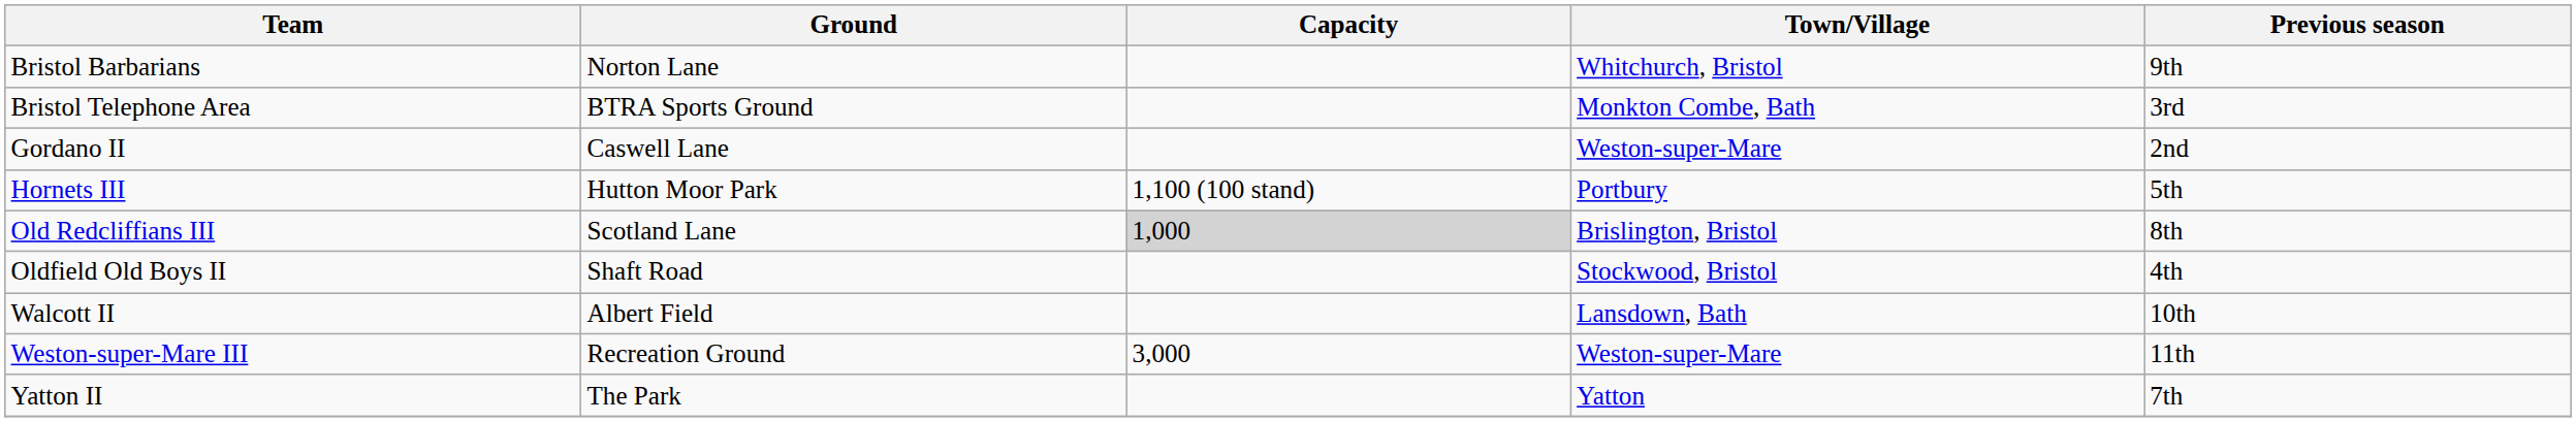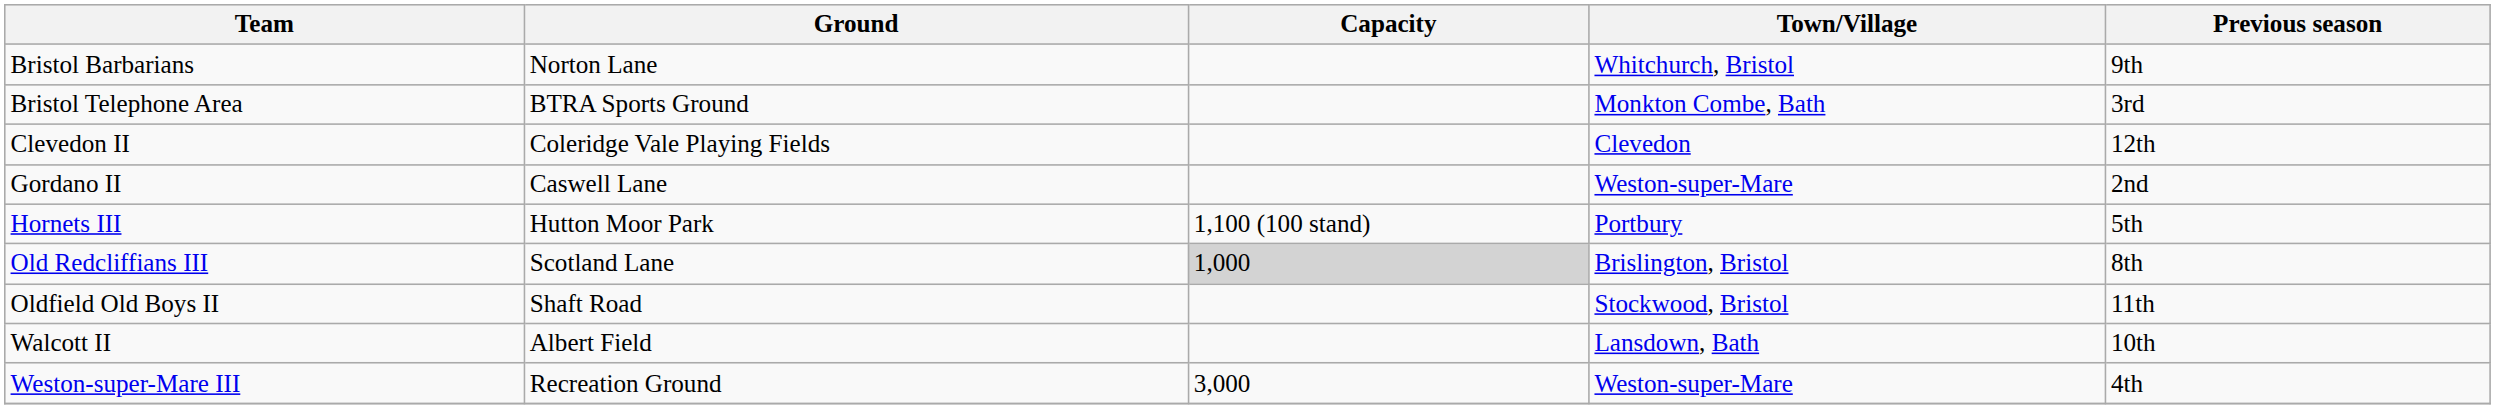+ row: Clevedon II | Coleridge Vale Playing Fields | Clevedon | 12th
Oldfield Old Boys II | Previous season: 4th -> 11th
Weston-super-Mare III | Previous season: 11th -> 4th
- row: Yatton II | The Park | Yatton | 7th
